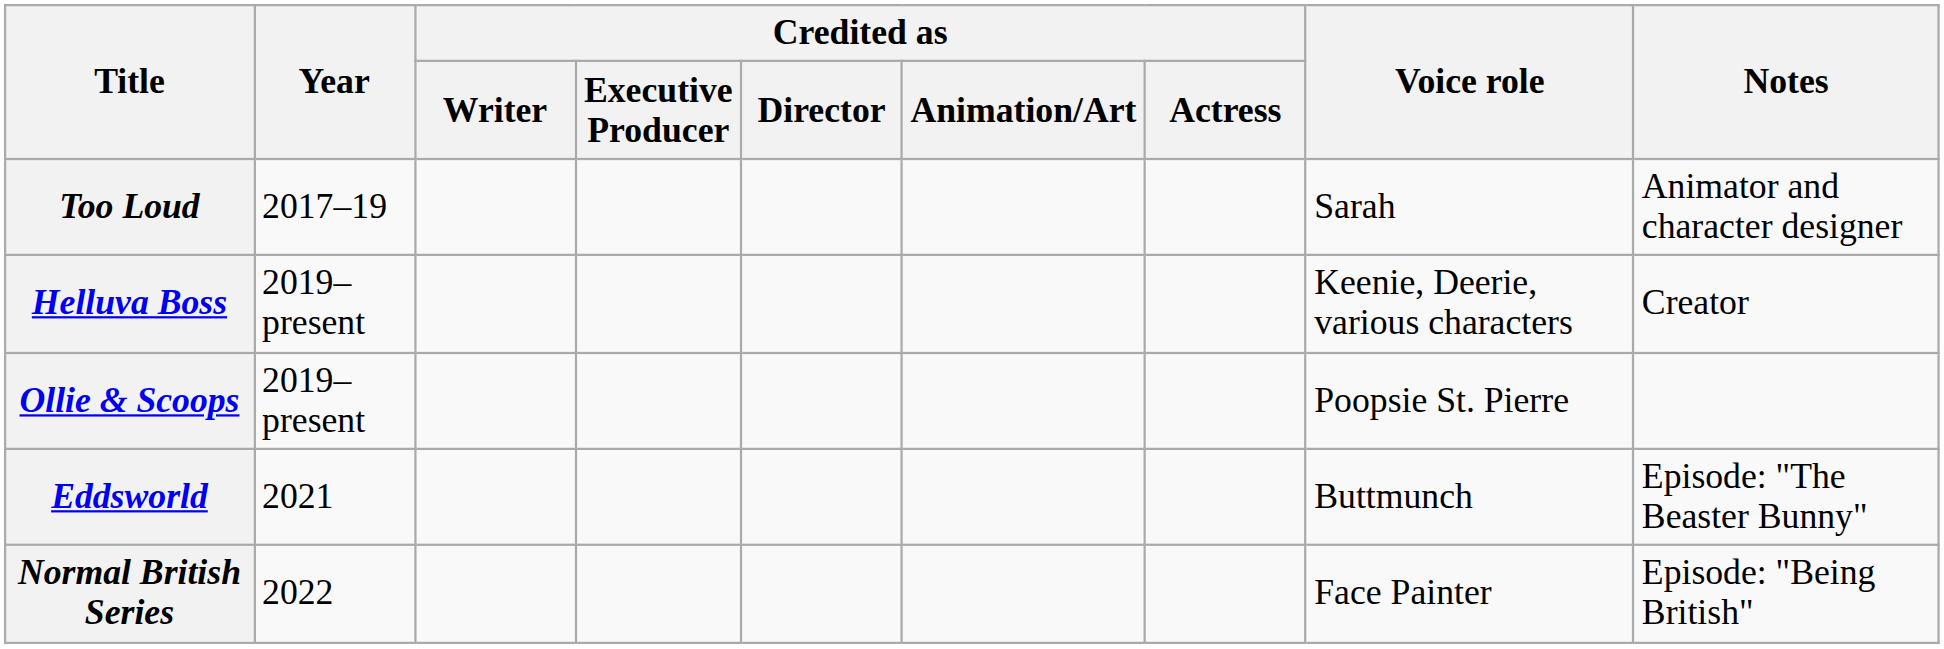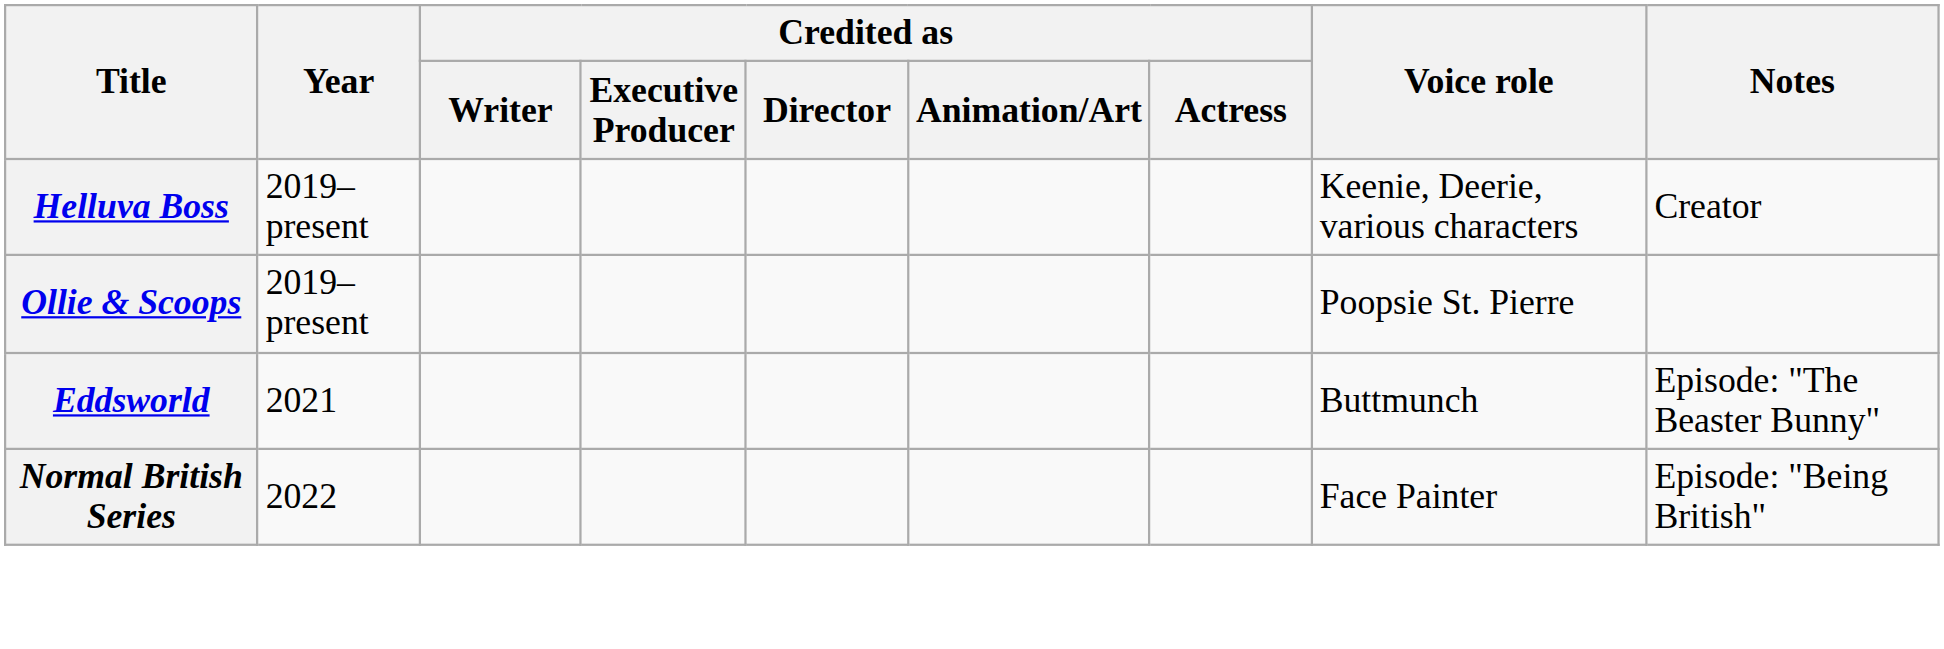- row: Too Loud | 2017–19 | Sarah | Animator and character designer
